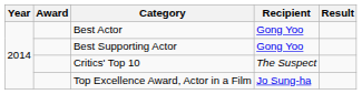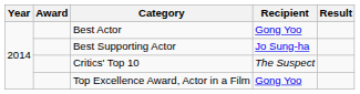Best Supporting Actor | Recipient: Gong Yoo -> Jo Sung-ha
Top Excellence Award, Actor in a Film | Recipient: Jo Sung-ha -> Gong Yoo
